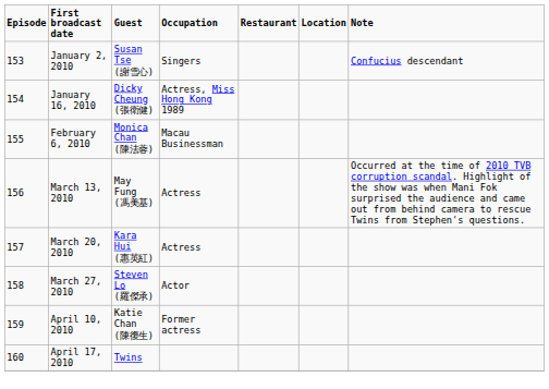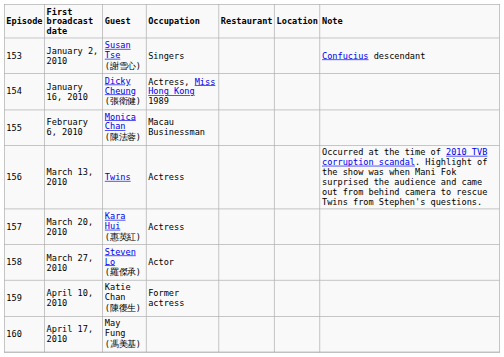March 13, 2010 | Guest: May Fung (馮美基) -> Twins
April 17, 2010 | Guest: Twins -> May Fung (馮美基)
